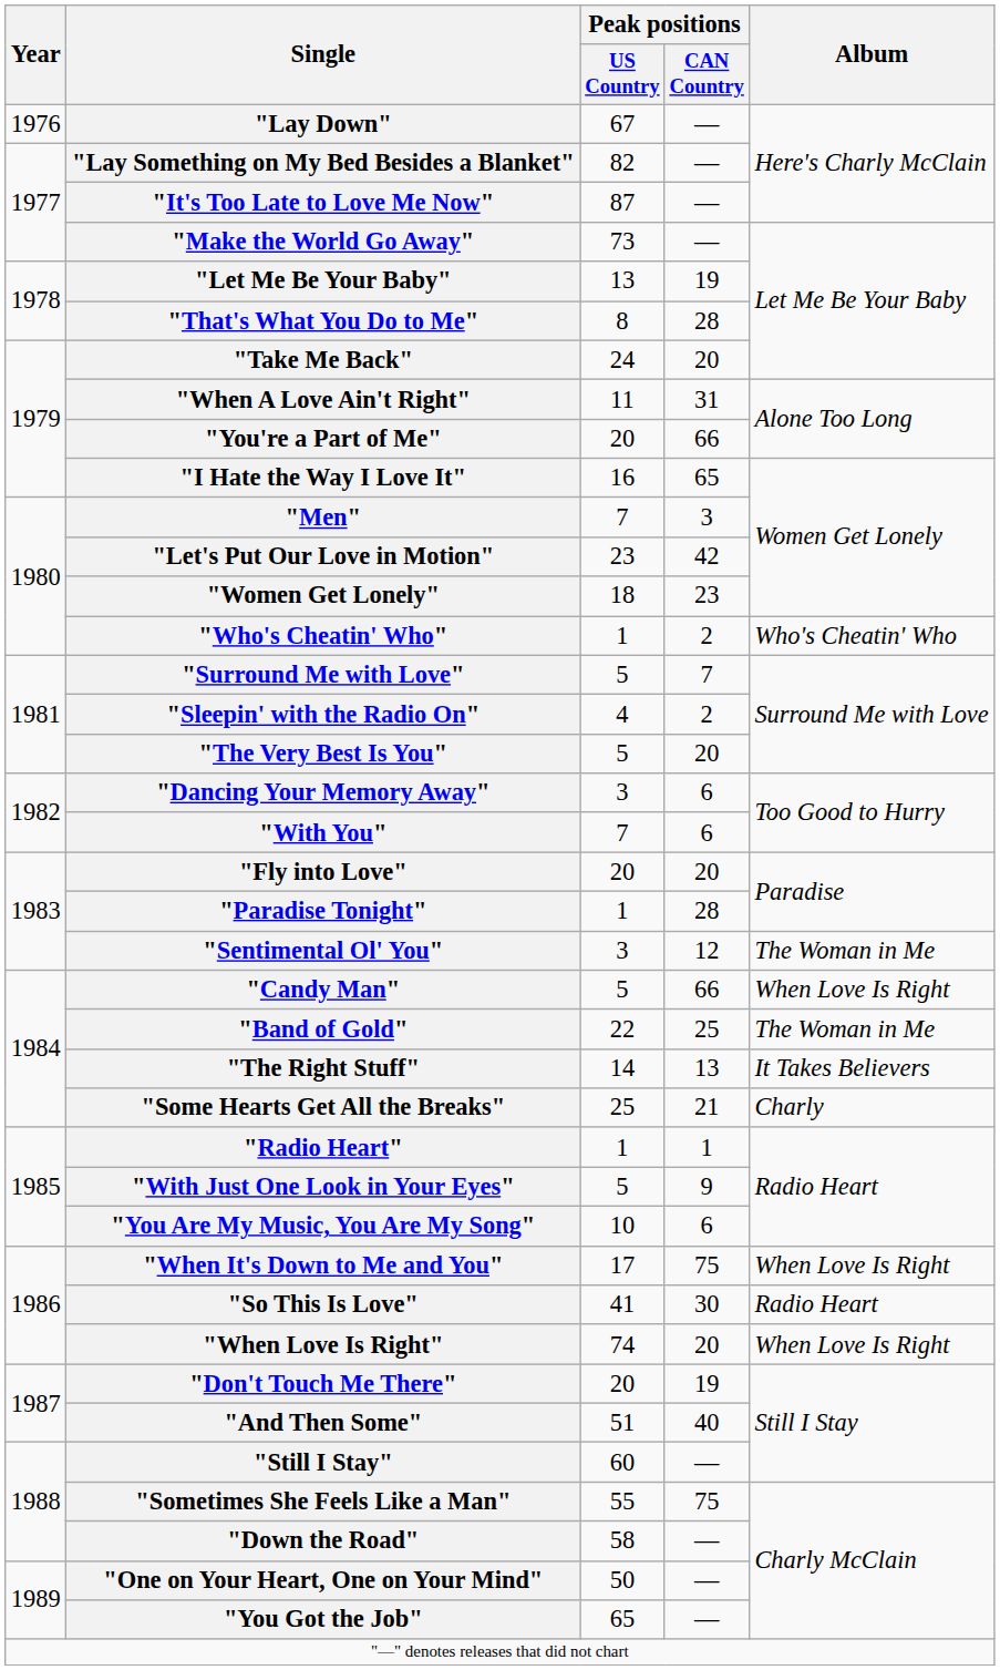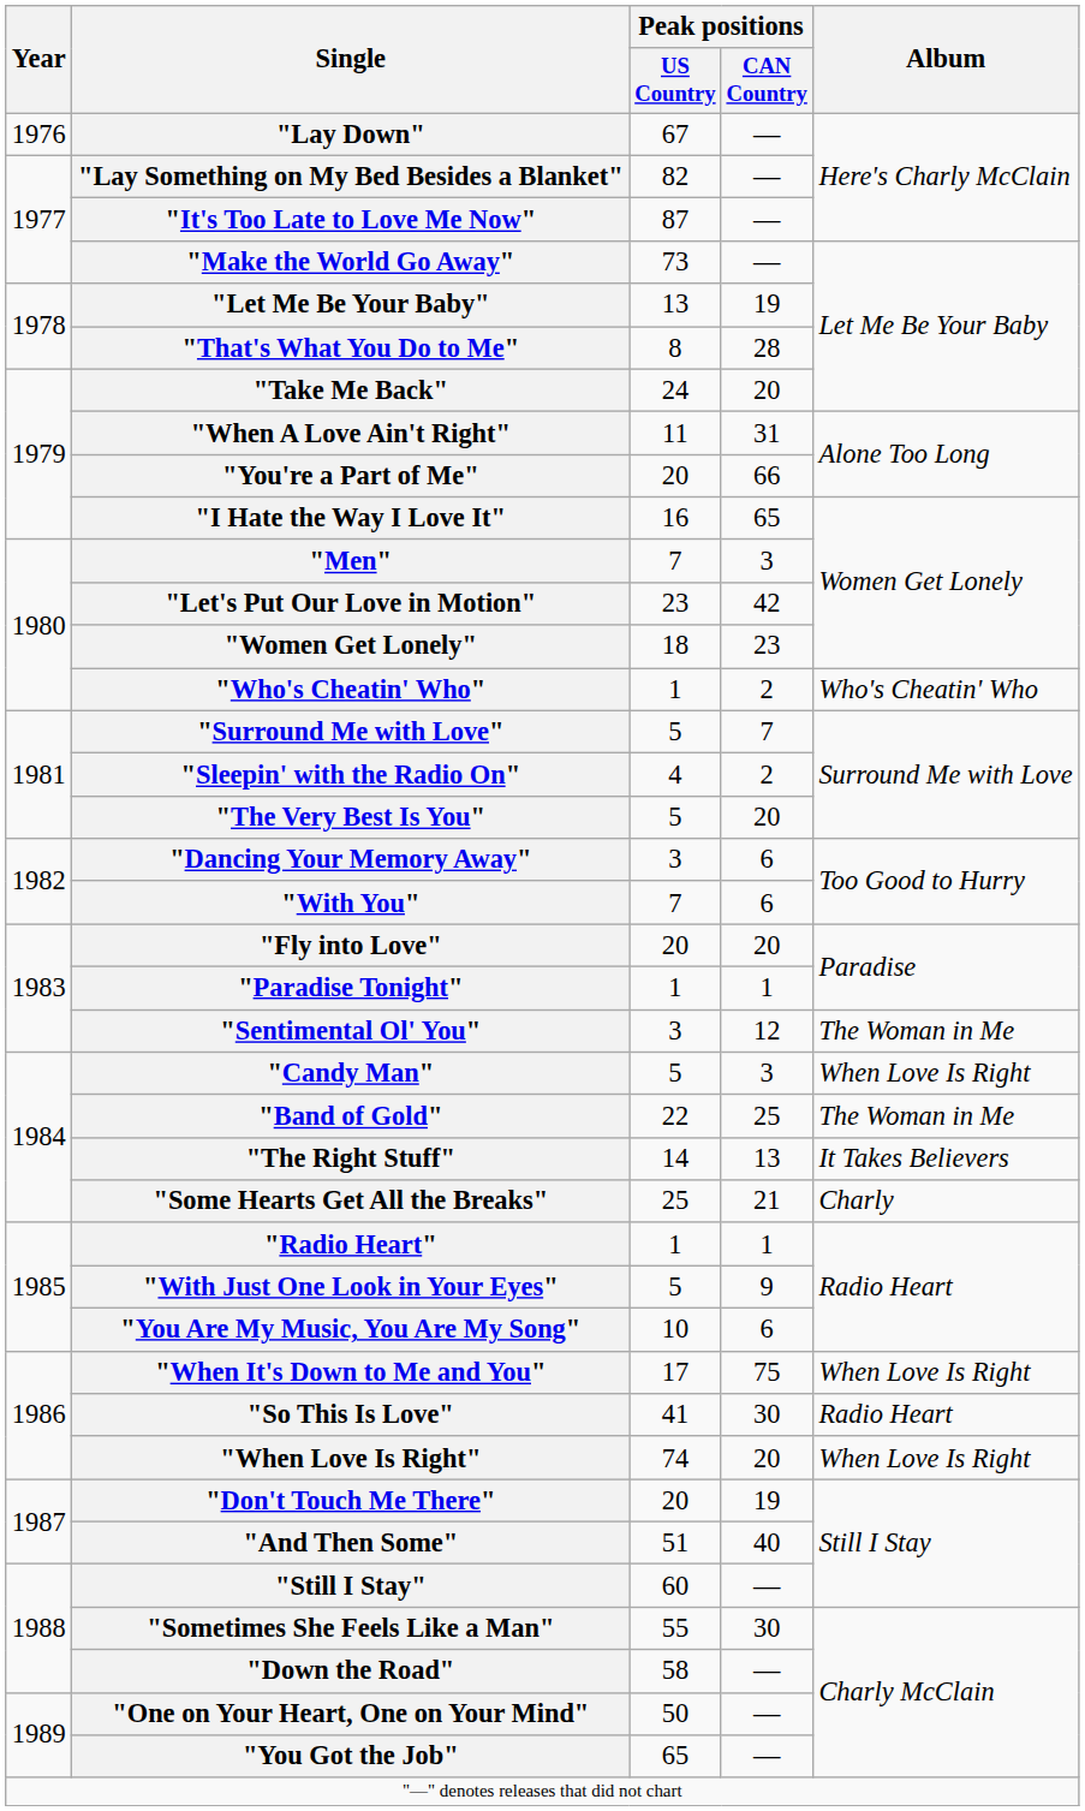"Paradise Tonight" | Peak positions / CAN Country: 28 -> 1
"Candy Man" | Peak positions / CAN Country: 66 -> 3
"Sometimes She Feels Like a Man" | Peak positions / CAN Country: 75 -> 30
